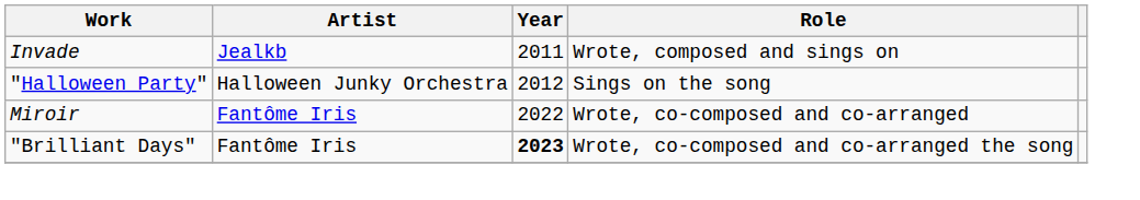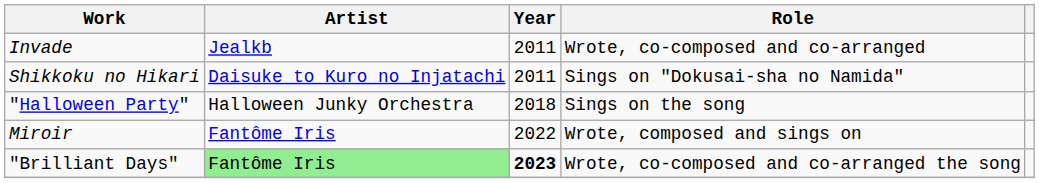Invade | Role: Wrote, composed and sings on -> Wrote, co-composed and co-arranged
+ row: Shikkoku no Hikari | Daisuke to Kuro no Injatachi | 2011 | Sings on "Dokusai-sha no Namida"
"Halloween Party" | Year: 2012 -> 2018
Miroir | Role: Wrote, co-composed and co-arranged -> Wrote, composed and sings on
"Brilliant Days" | Artist: no background -> lightgreen background
